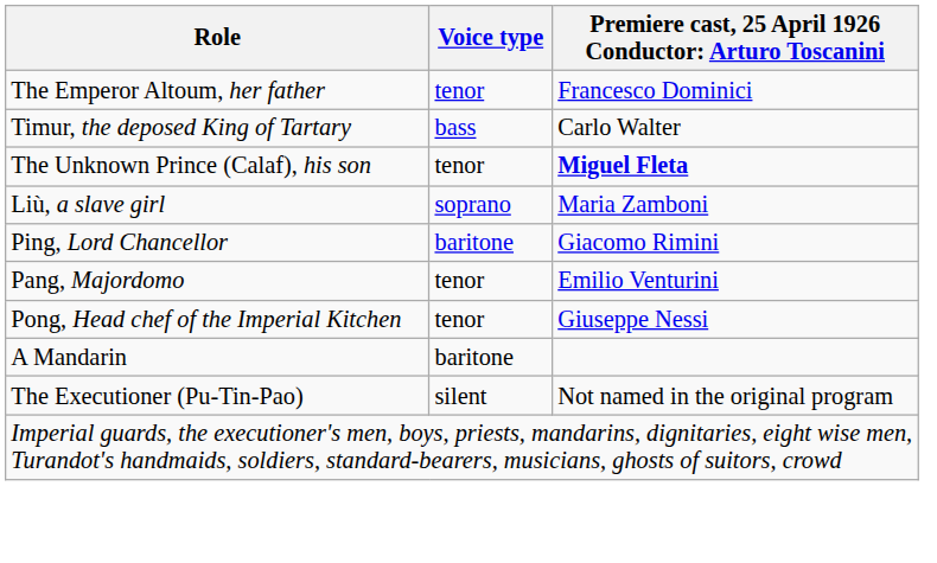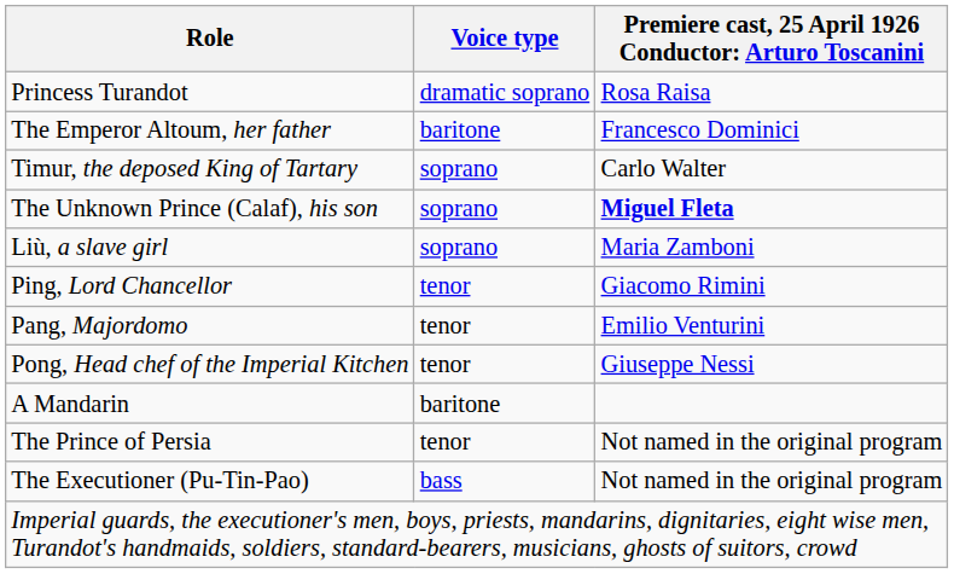+ row: Princess Turandot | dramatic soprano | Rosa Raisa
The Emperor Altoum, her father | Voice type: tenor -> baritone
Timur, the deposed King of Tartary | Voice type: bass -> soprano
The Unknown Prince (Calaf), his son | Voice type: tenor -> soprano
Ping, Lord Chancellor | Voice type: baritone -> tenor
+ row: The Prince of Persia | tenor | Not named in the original program
The Executioner (Pu-Tin-Pao) | Voice type: silent -> bass
